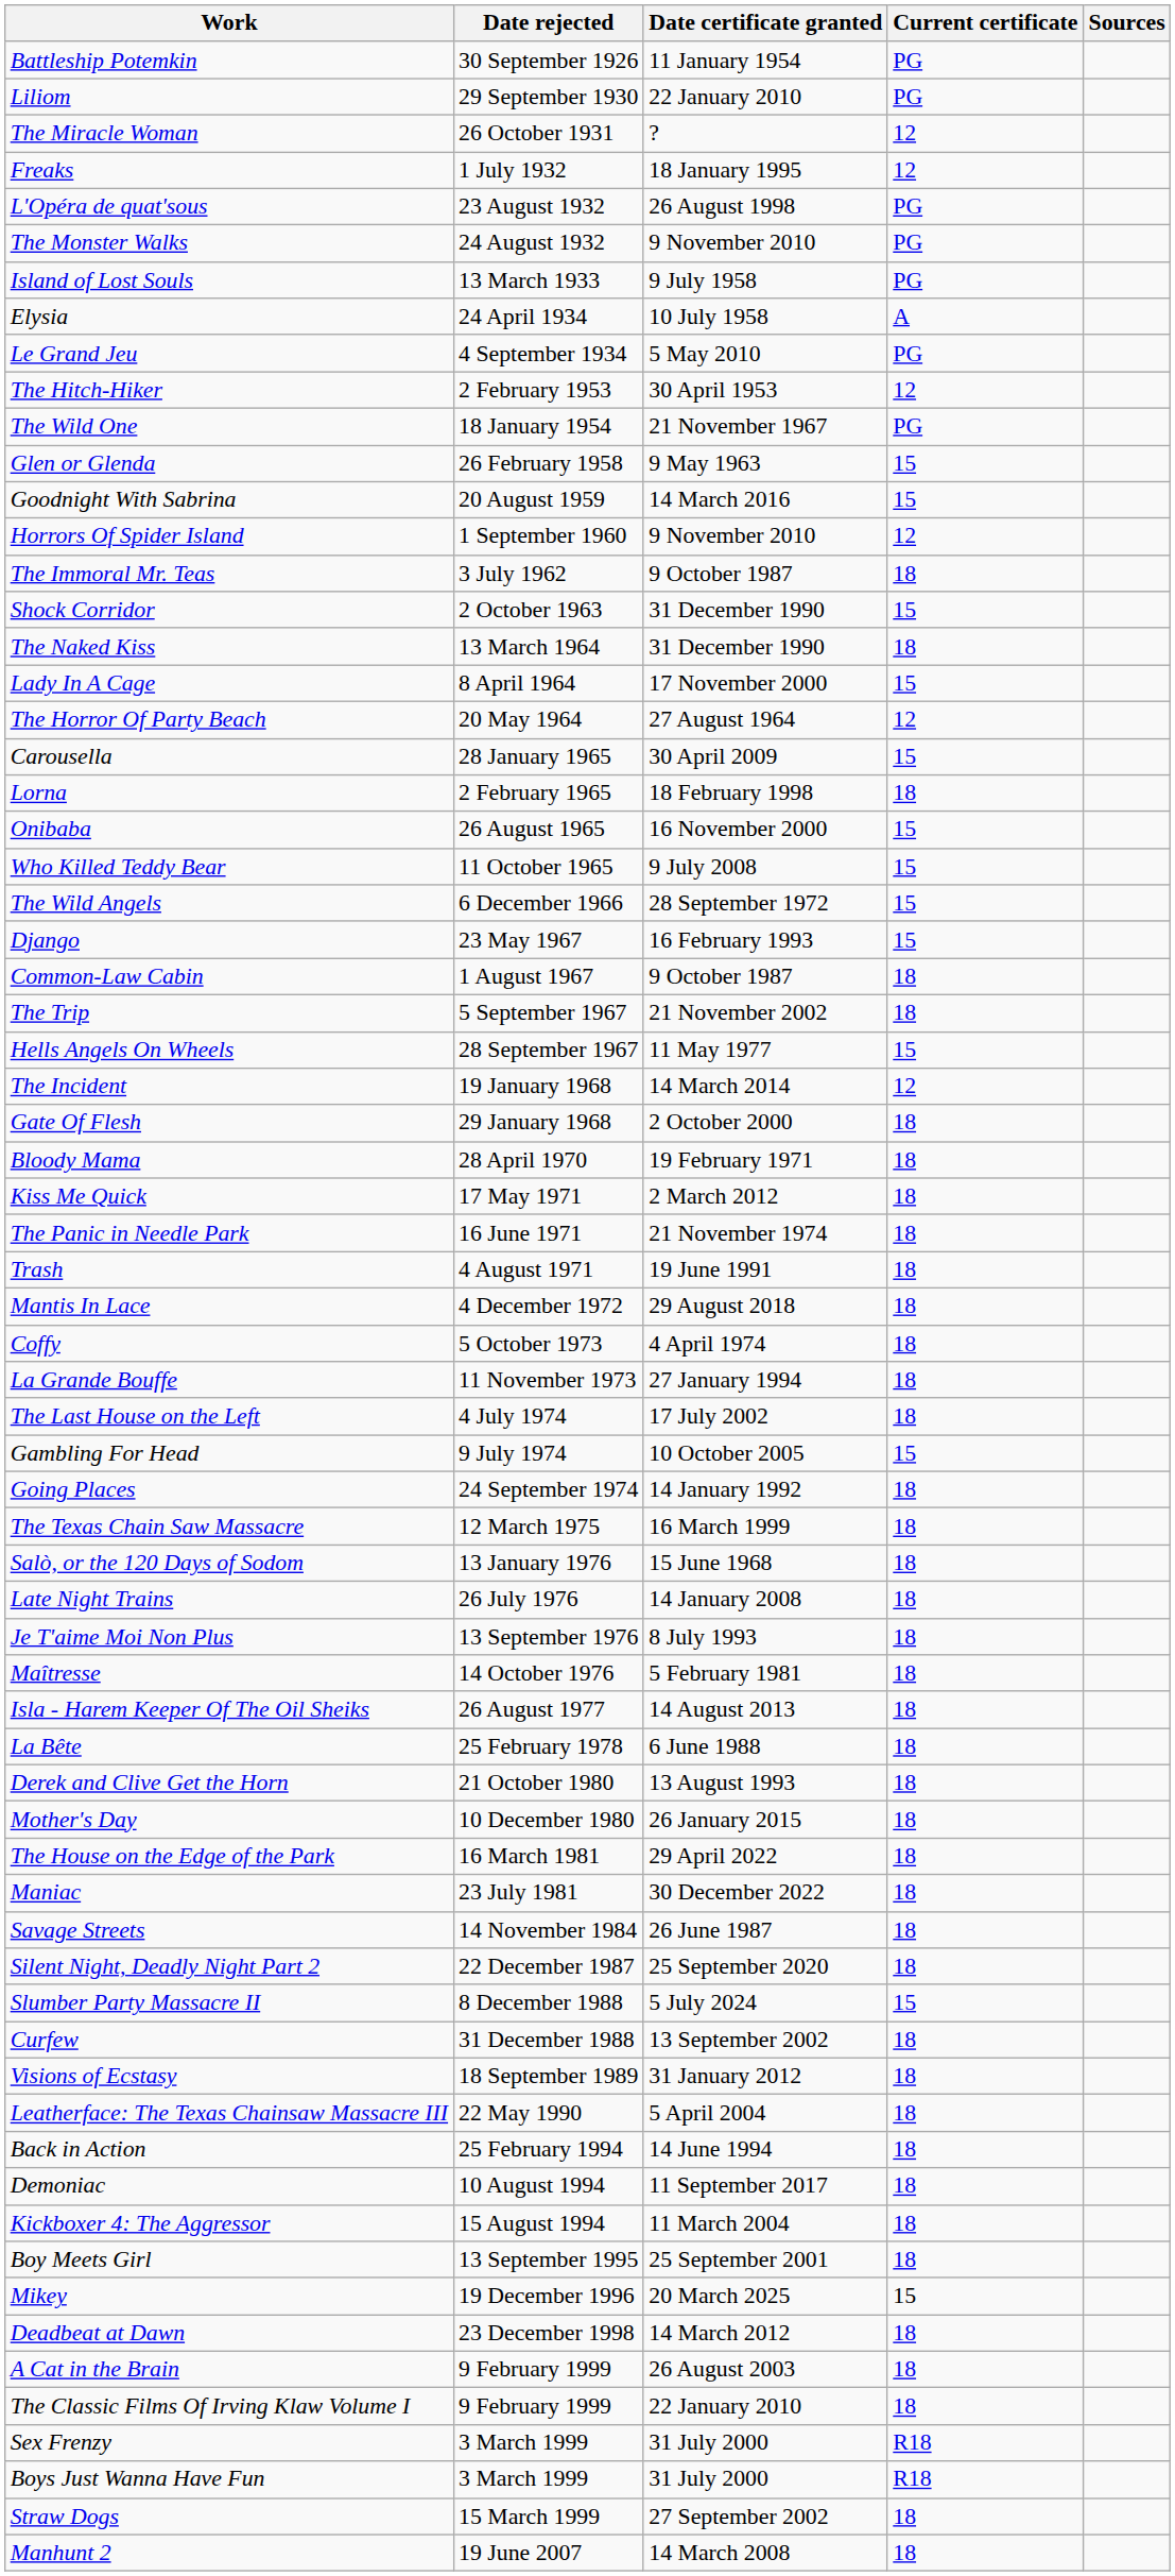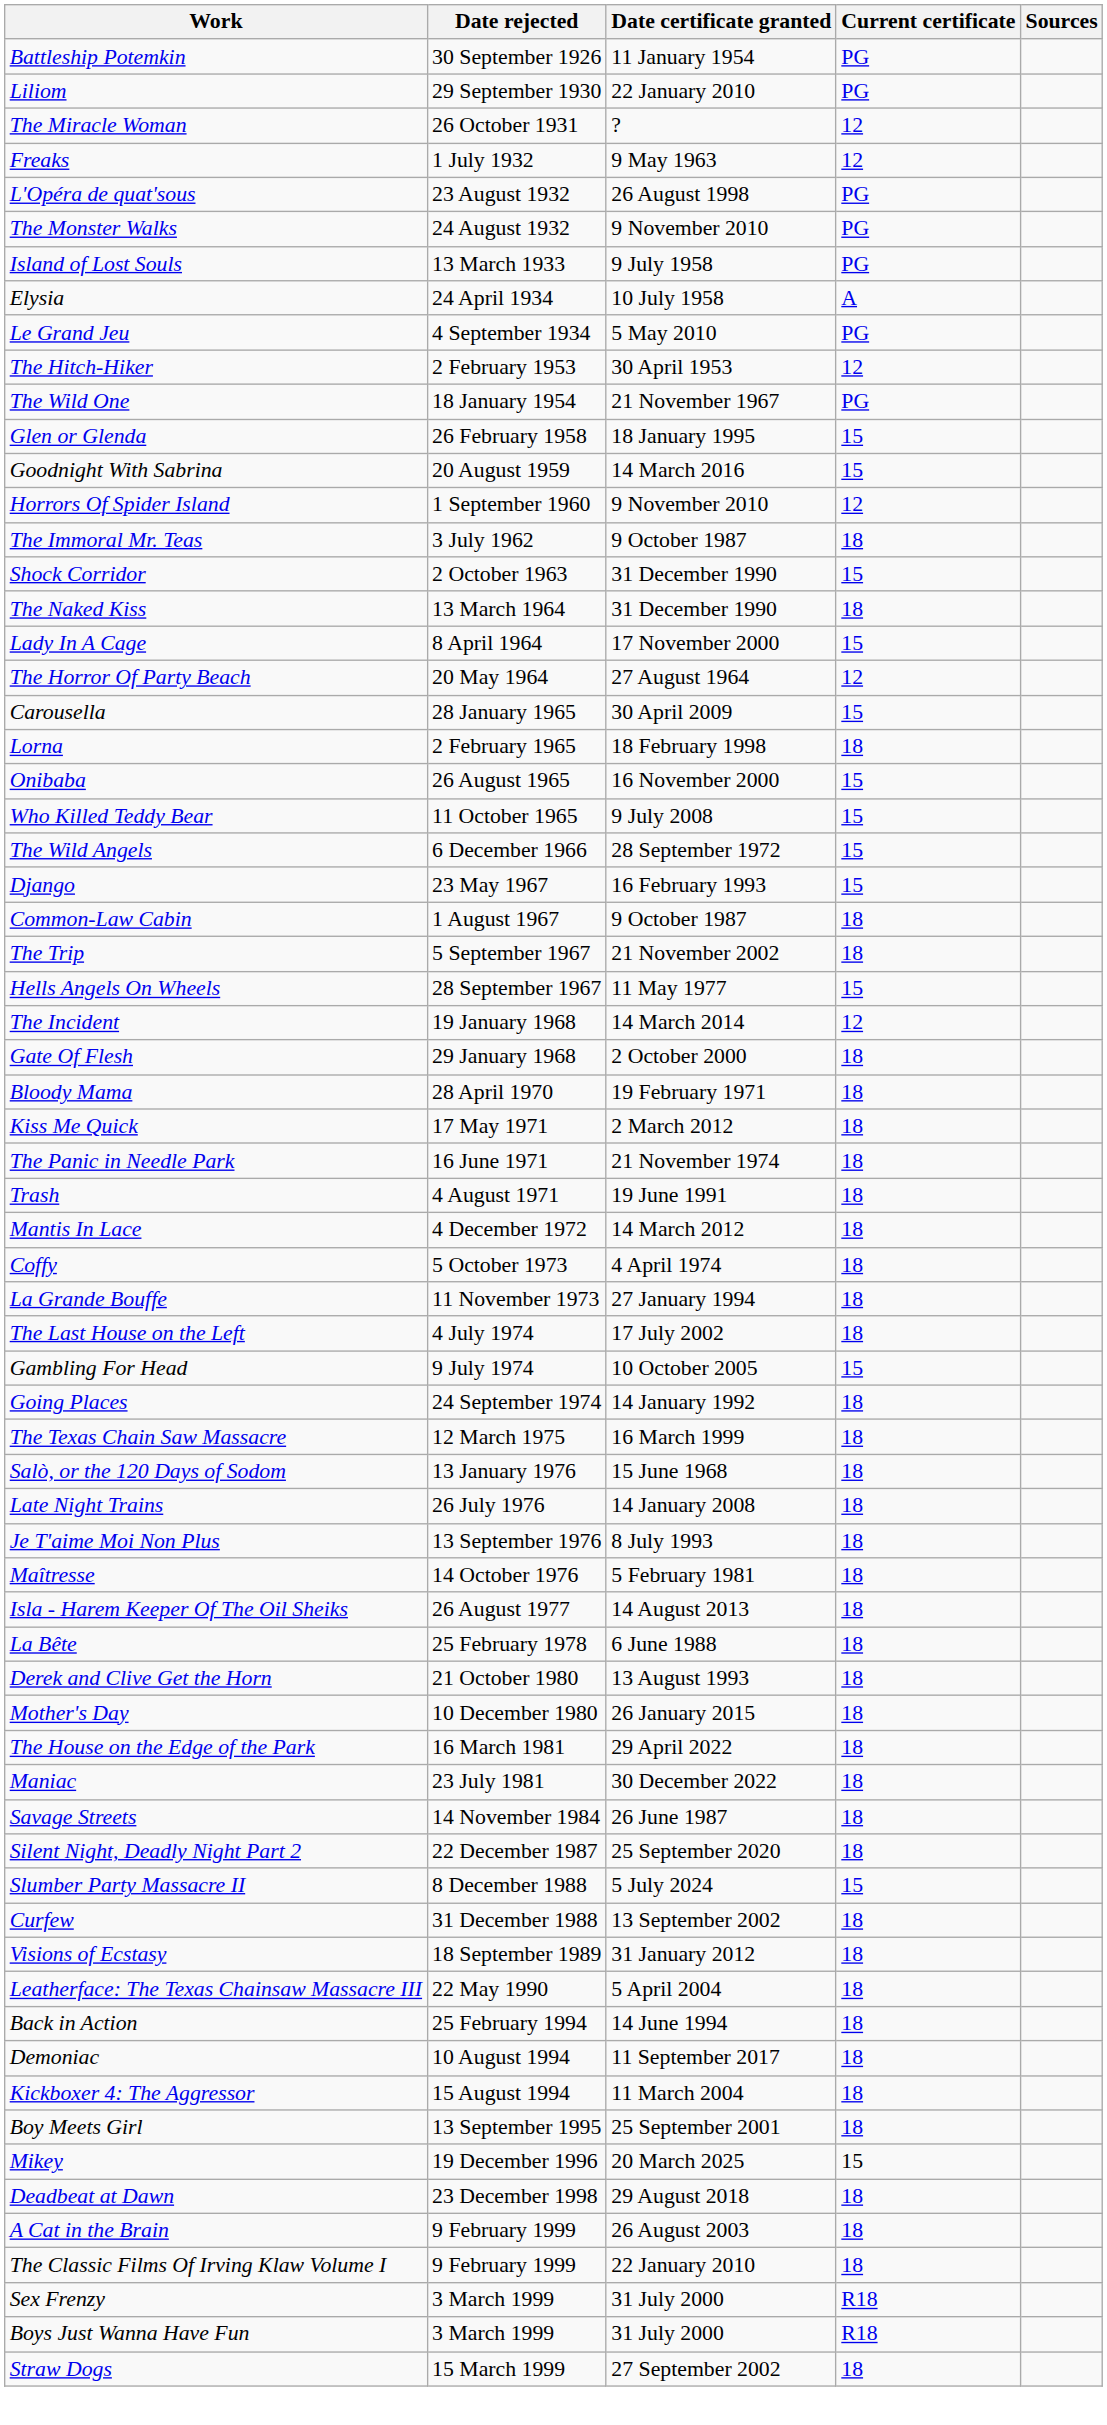Freaks | Date certificate granted: 18 January 1995 -> 9 May 1963
Glen or Glenda | Date certificate granted: 9 May 1963 -> 18 January 1995
Mantis In Lace | Date certificate granted: 29 August 2018 -> 14 March 2012
Deadbeat at Dawn | Date certificate granted: 14 March 2012 -> 29 August 2018
- row: Manhunt 2 | 19 June 2007 | 14 March 2008 | 18
